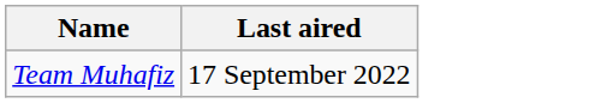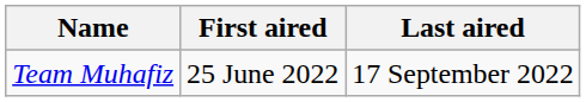+ column: First aired | 25 June 2022
